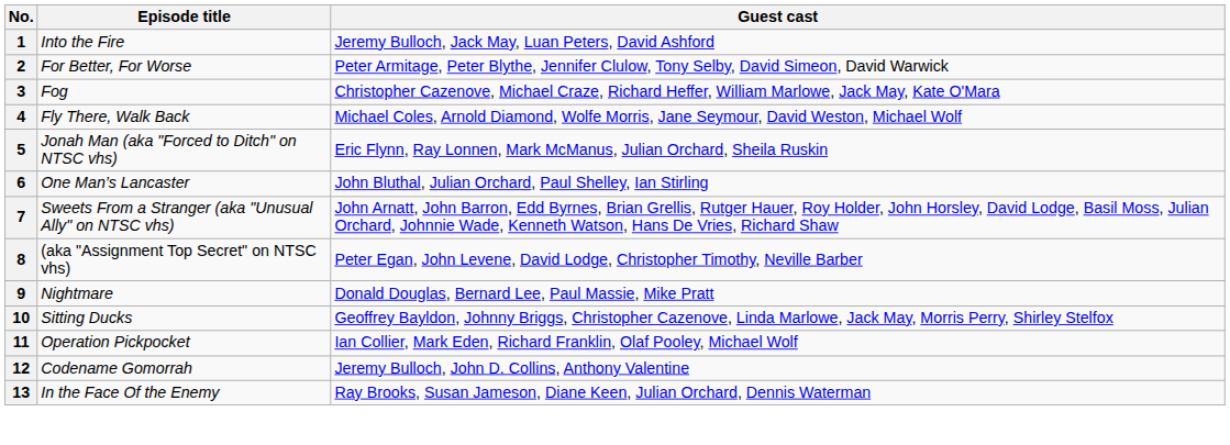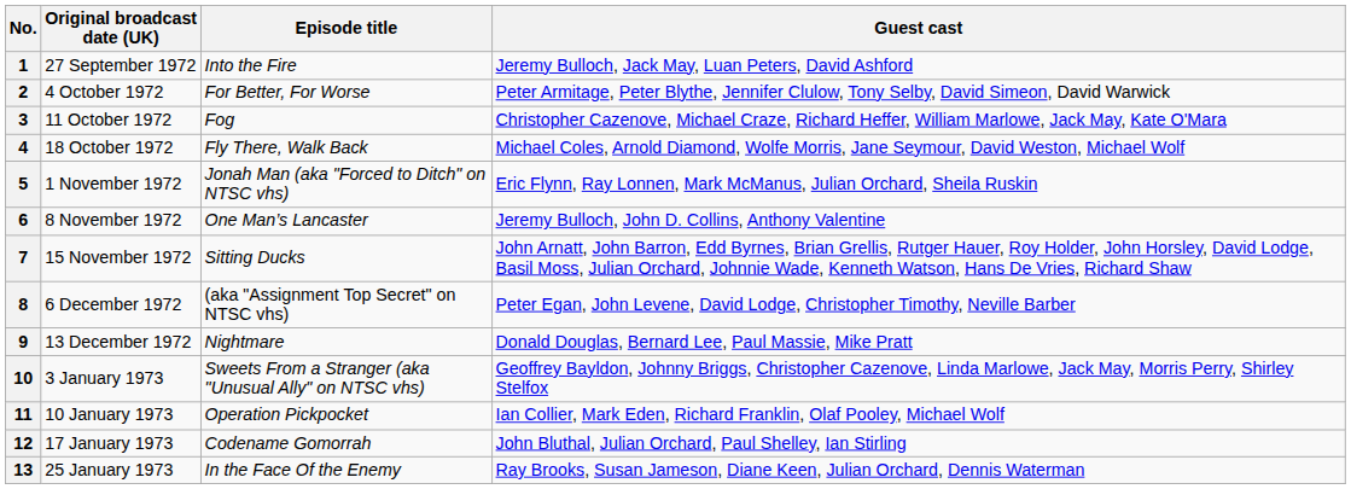+ column: Original broadcast date (UK) | 27 September 1972 | 4 October 1972 | 11 October 1972 | 18 October 1972 | 1 November 1972 | 8 November 1972 | 15 November 1972 | 6 December 1972 | 13 December 1972 | 3 January 1973 | 10 January 1973 | 17 January 1973 | 25 January 1973
6 | Guest cast: John Bluthal, Julian Orchard, Paul Shelley, Ian Stirling -> Jeremy Bulloch, John D. Collins, Anthony Valentine
7 | Episode title: Sweets From a Stranger (aka "Unusual Ally" on NTSC vhs) -> Sitting Ducks
10 | Episode title: Sitting Ducks -> Sweets From a Stranger (aka "Unusual Ally" on NTSC vhs)
12 | Guest cast: Jeremy Bulloch, John D. Collins, Anthony Valentine -> John Bluthal, Julian Orchard, Paul Shelley, Ian Stirling
